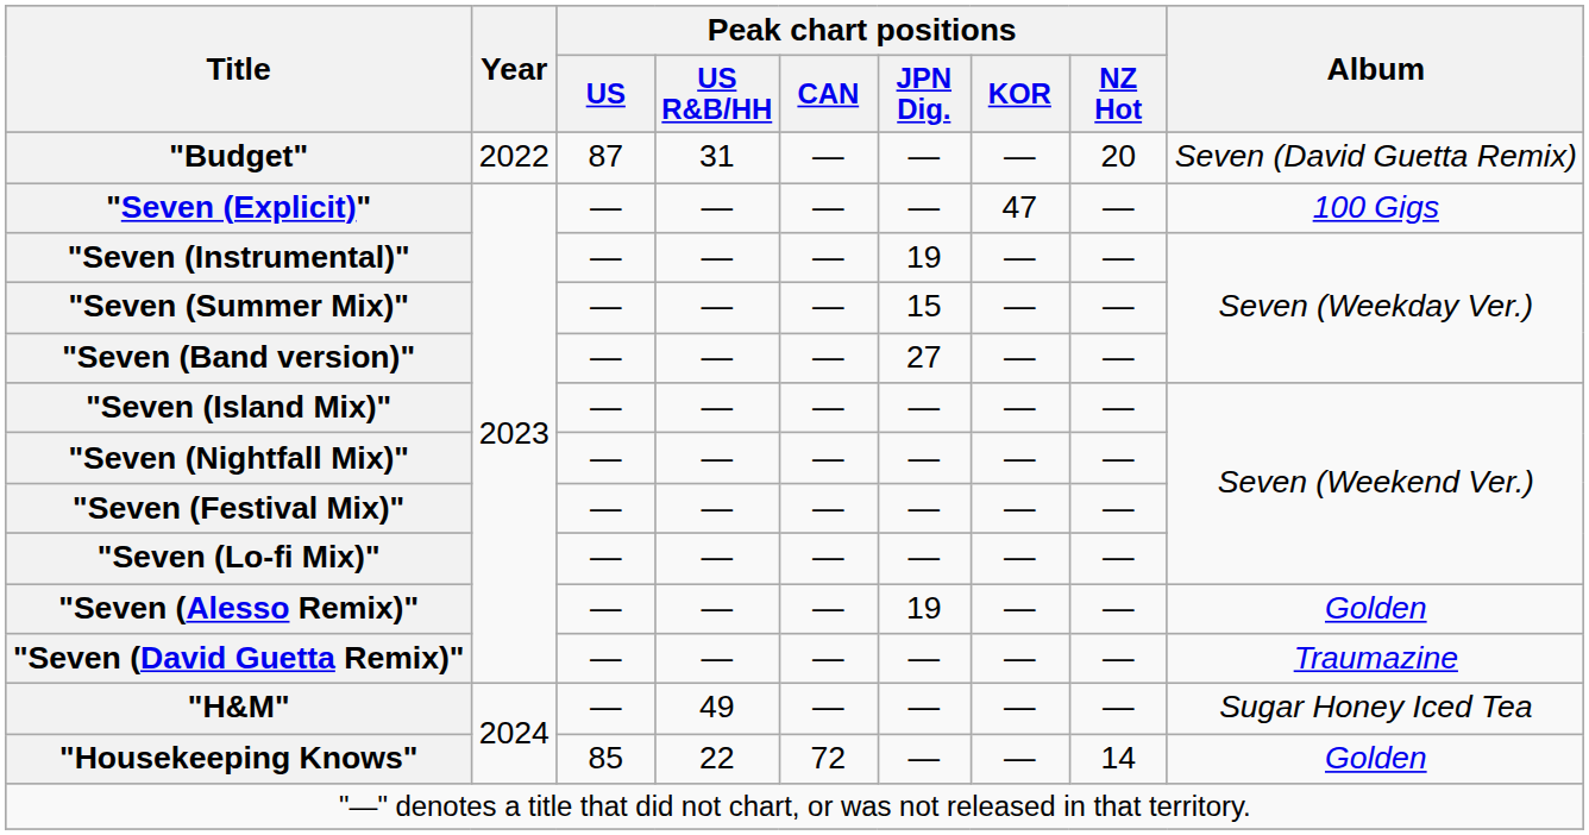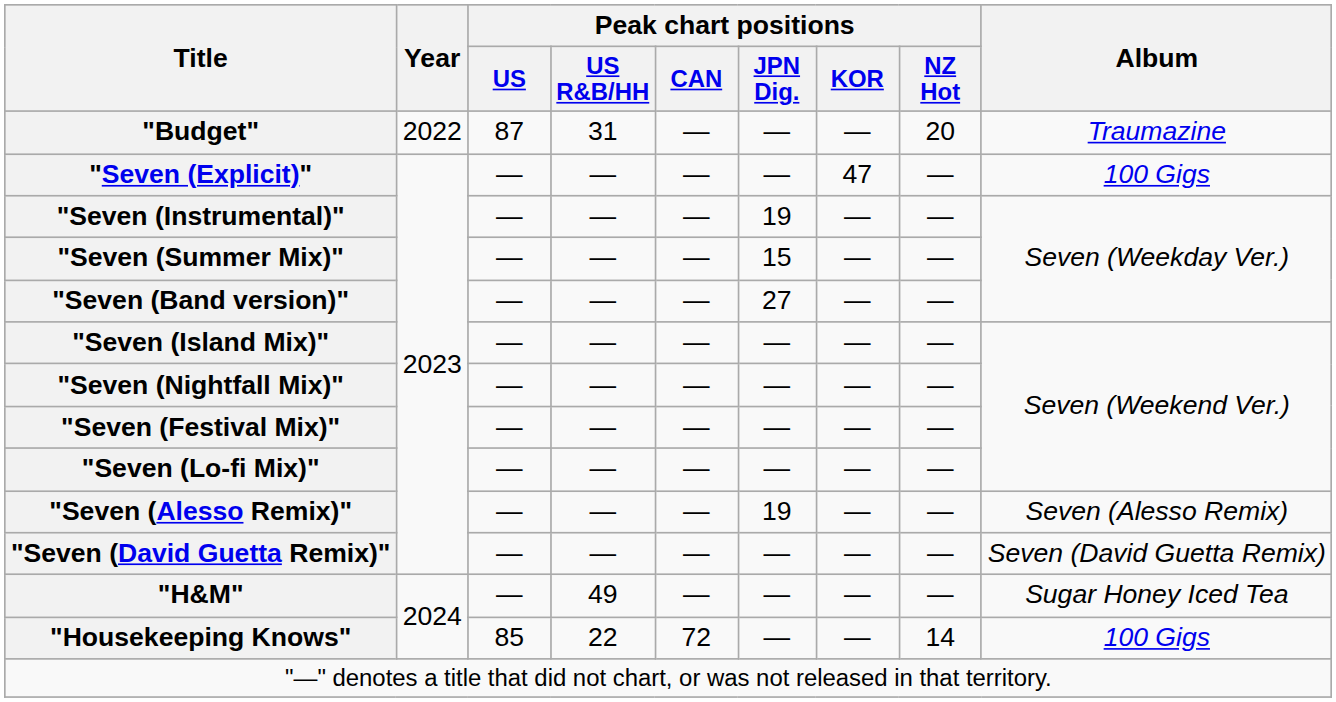"Budget" | Album: Seven (David Guetta Remix) -> Traumazine
"Seven (Alesso Remix)" | Album: Golden -> Seven (Alesso Remix)
"Seven (David Guetta Remix)" | Album: Traumazine -> Seven (David Guetta Remix)
"Housekeeping Knows" | Album: Golden -> 100 Gigs
